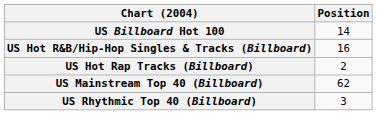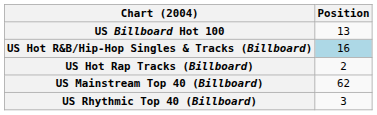US Billboard Hot 100 | Position: 14 -> 13
US Hot R&B/Hip-Hop Singles & Tracks (Billboard) | Position: no background -> lightblue background
